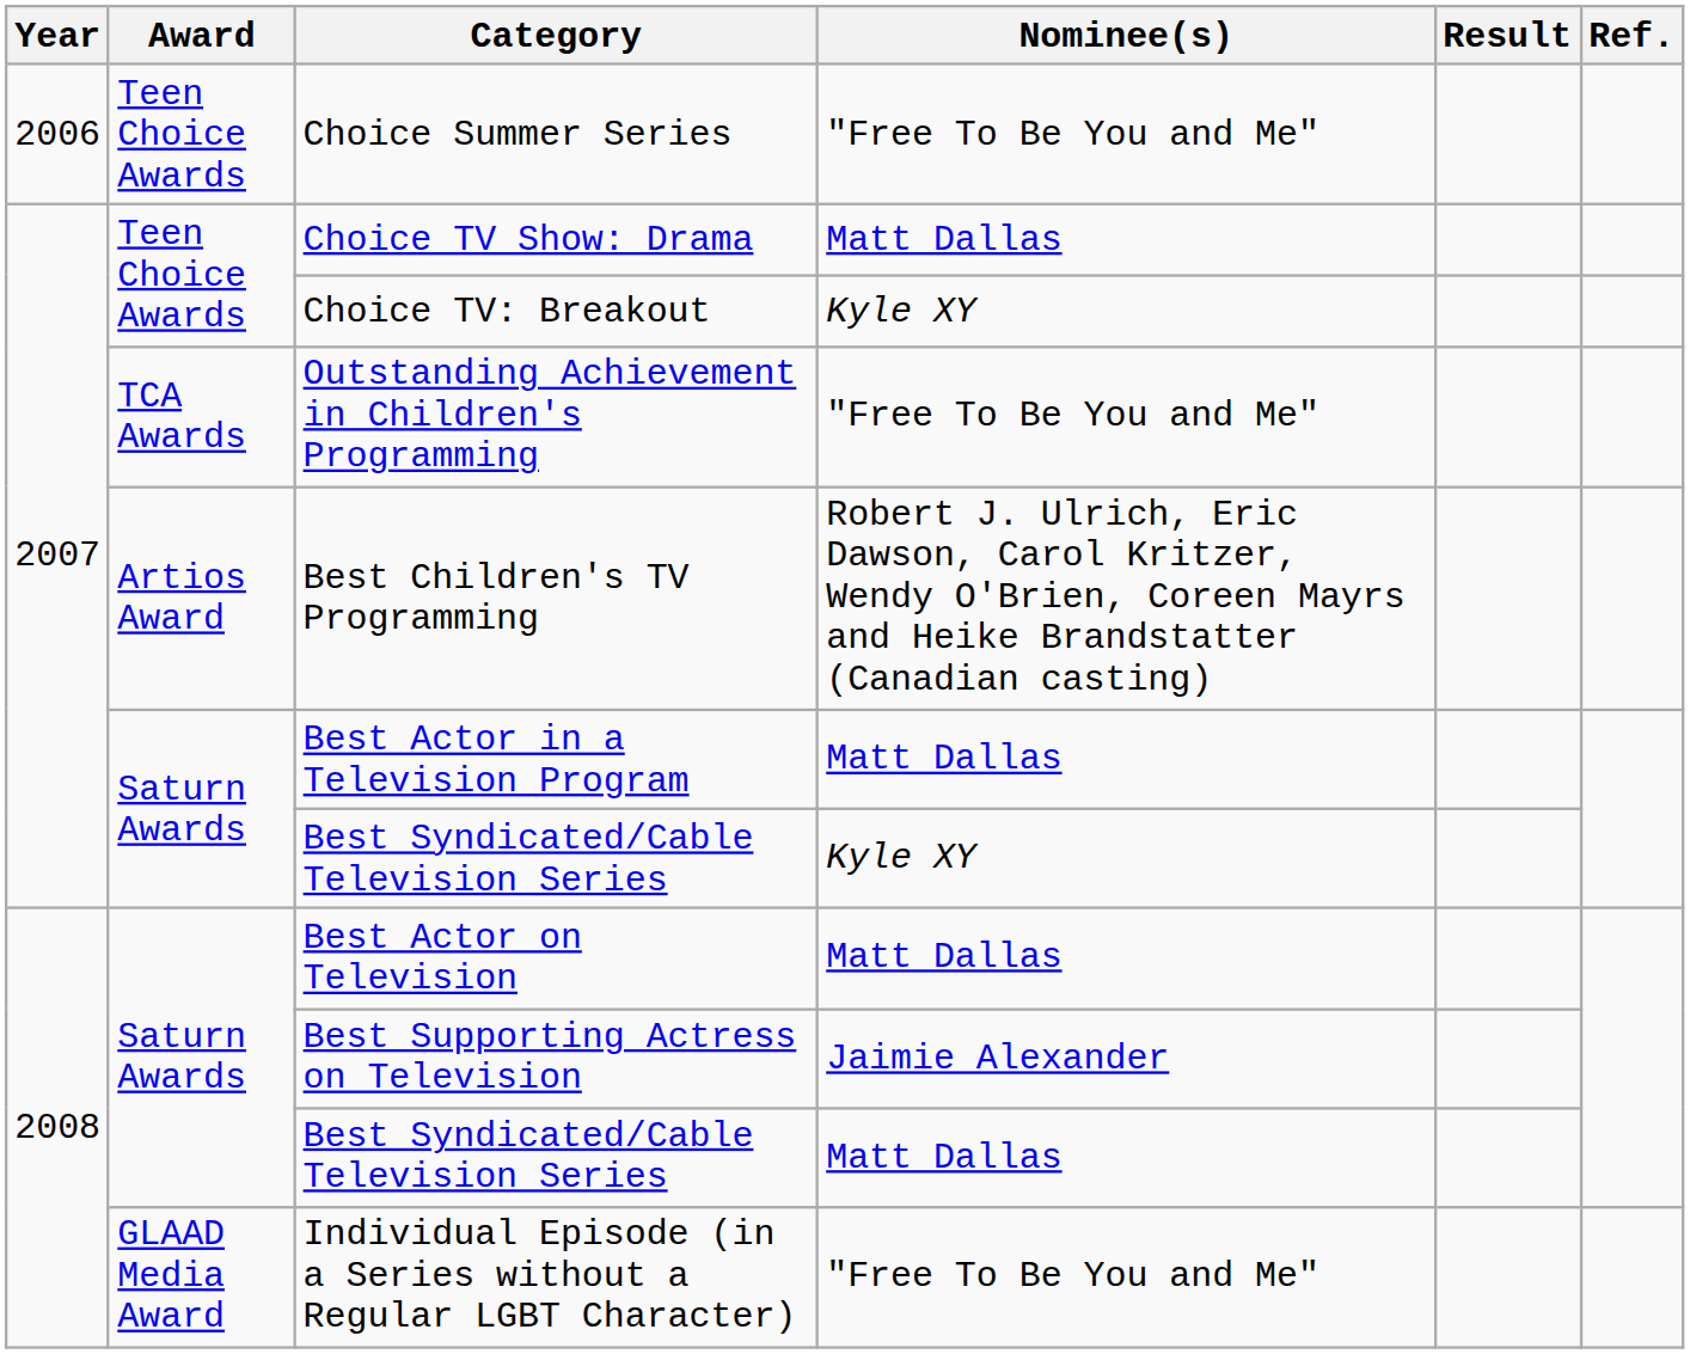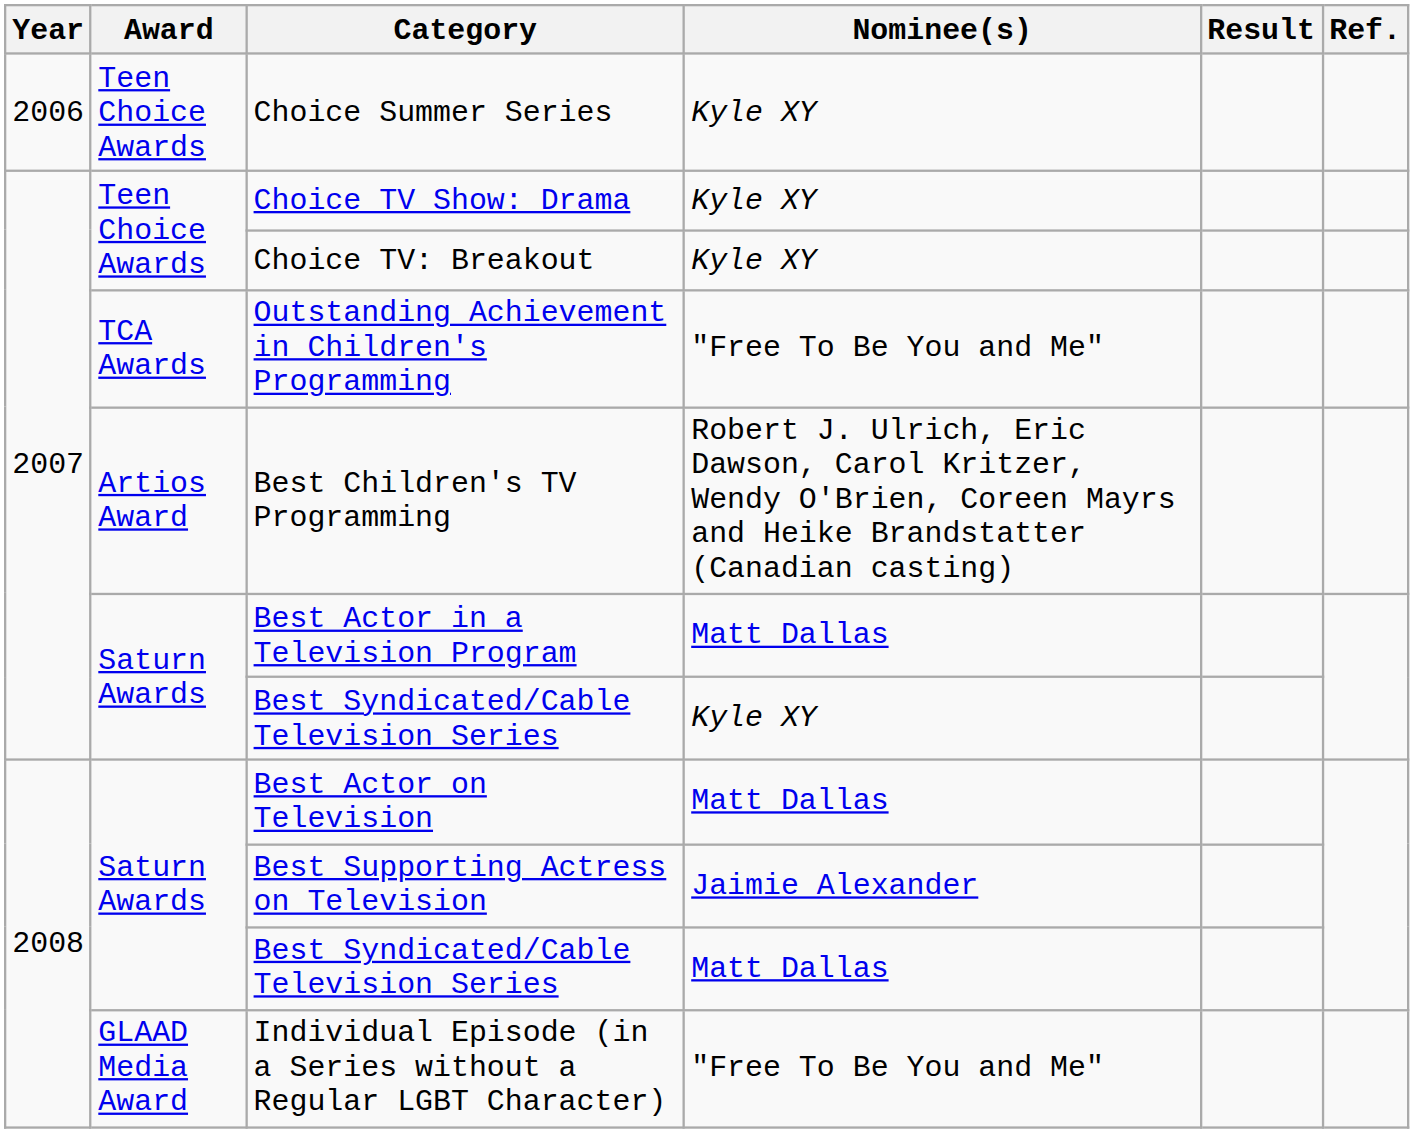Choice Summer Series | Nominee(s): "Free To Be You and Me" -> Kyle XY
Choice TV Show: Drama | Nominee(s): Matt Dallas -> Kyle XY
